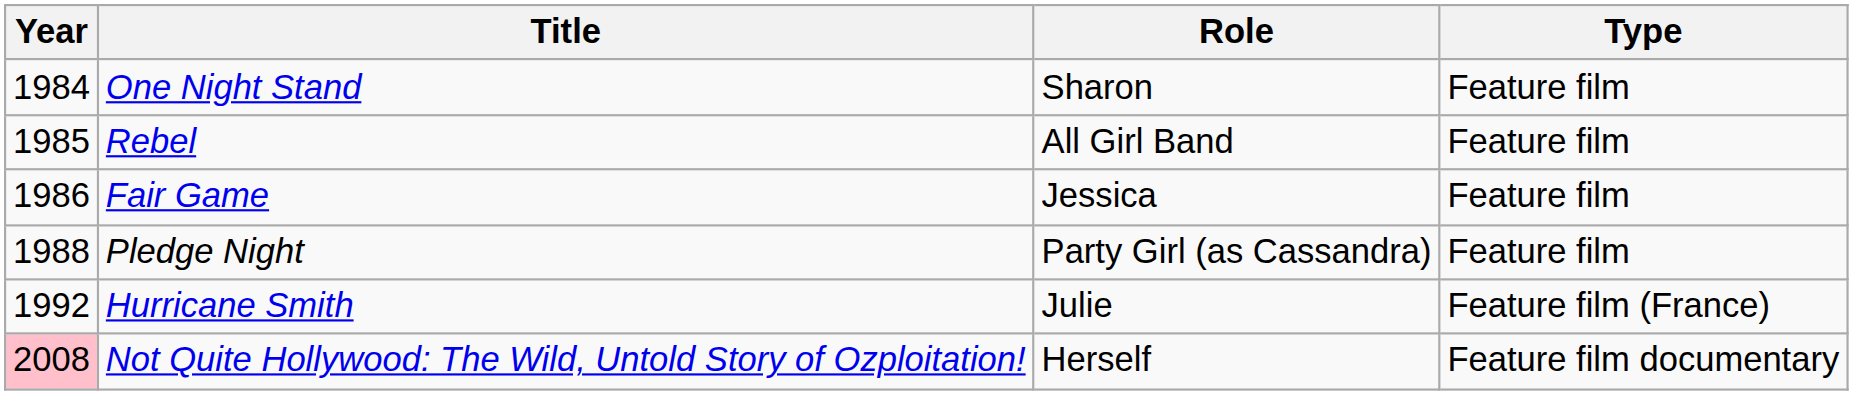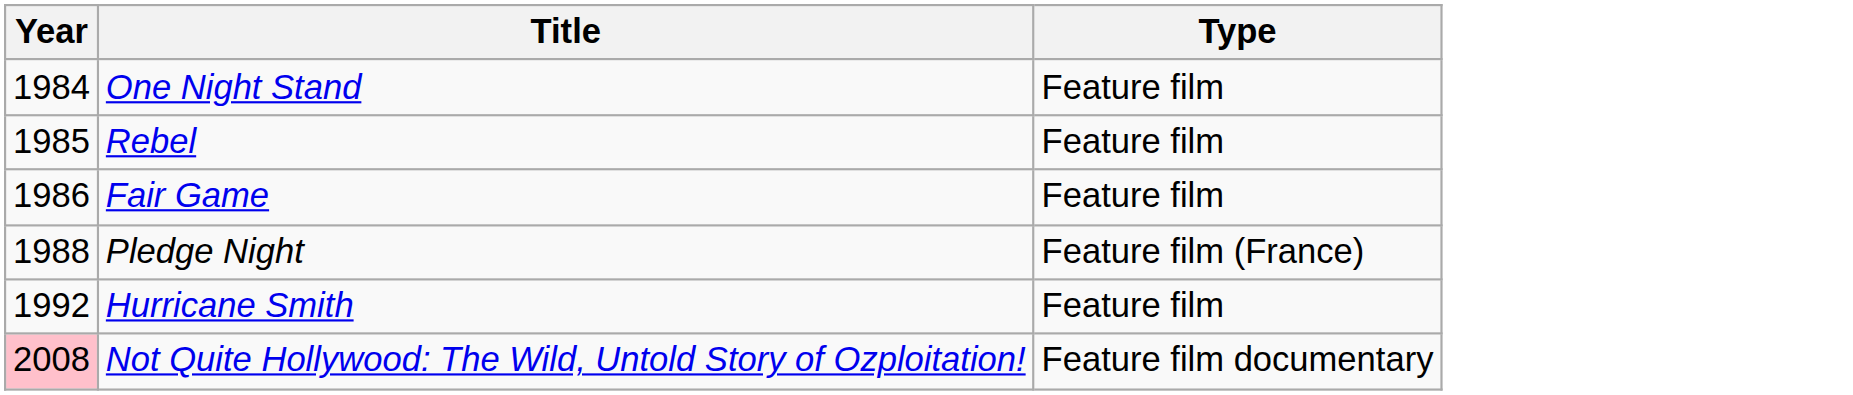- column: Role | Sharon | All Girl Band | Jessica | Party Girl (as Cassandra) | Julie | Herself
Pledge Night | Type: Feature film -> Feature film (France)
Hurricane Smith | Type: Feature film (France) -> Feature film
